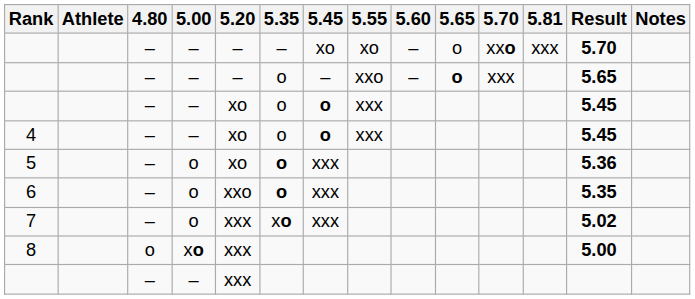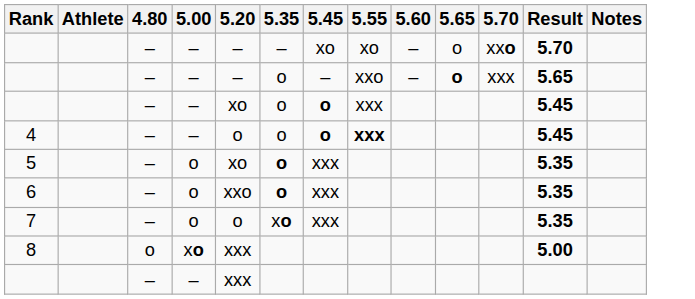- column: 5.81 | xxx
4 | 5.20: xo -> o
4 | 5.55: normal -> bold
5 | Result: 5.36 -> 5.35
7 | 5.20: xxx -> o
7 | Result: 5.02 -> 5.35
